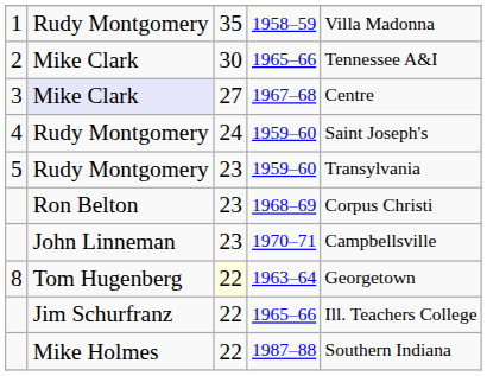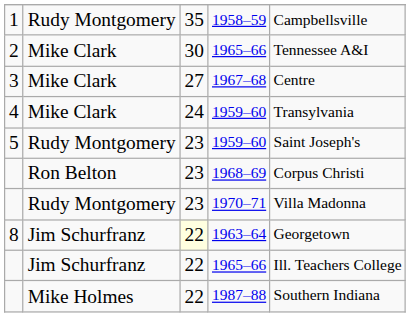1958–59 | column 5: Villa Madonna -> Campbellsville
1967–68 | column 2: lavender background -> no background
4 / 1959–60 | column 2: Rudy Montgomery -> Mike Clark
4 / 1959–60 | column 5: Saint Joseph's -> Transylvania
5 / 1959–60 | column 5: Transylvania -> Saint Joseph's
1970–71 | column 2: John Linneman -> Rudy Montgomery
1970–71 | column 5: Campbellsville -> Villa Madonna
1963–64 | column 2: Tom Hugenberg -> Jim Schurfranz
